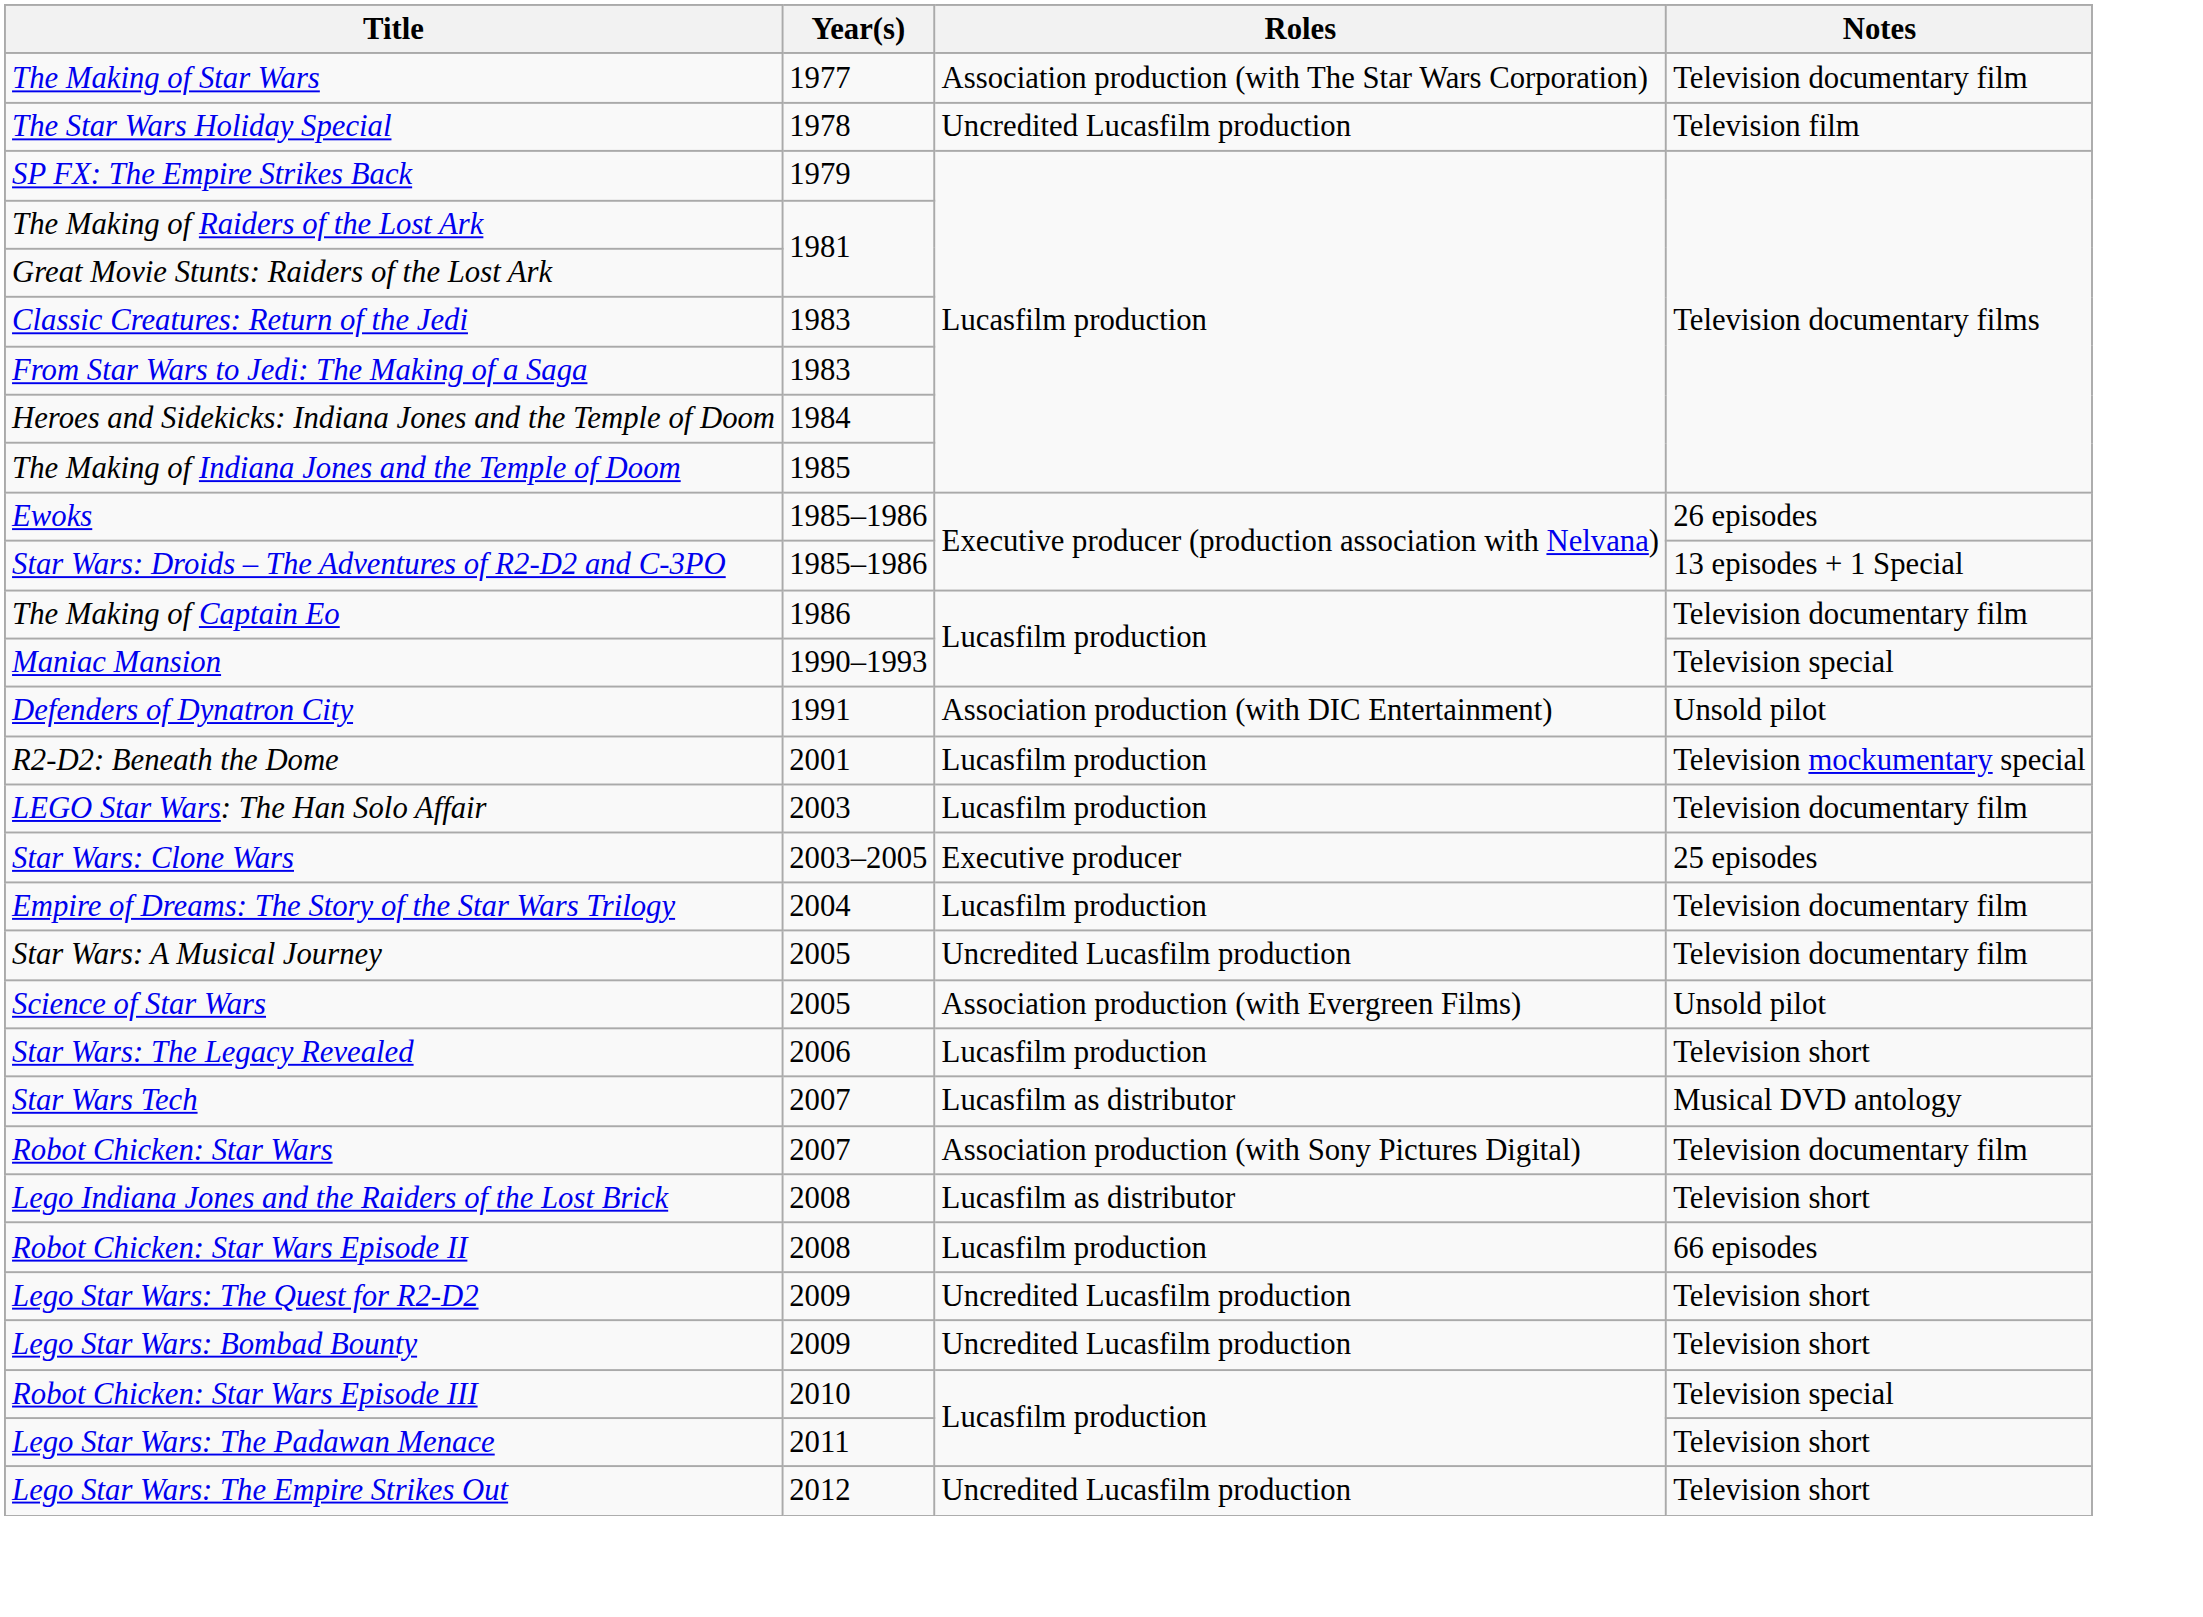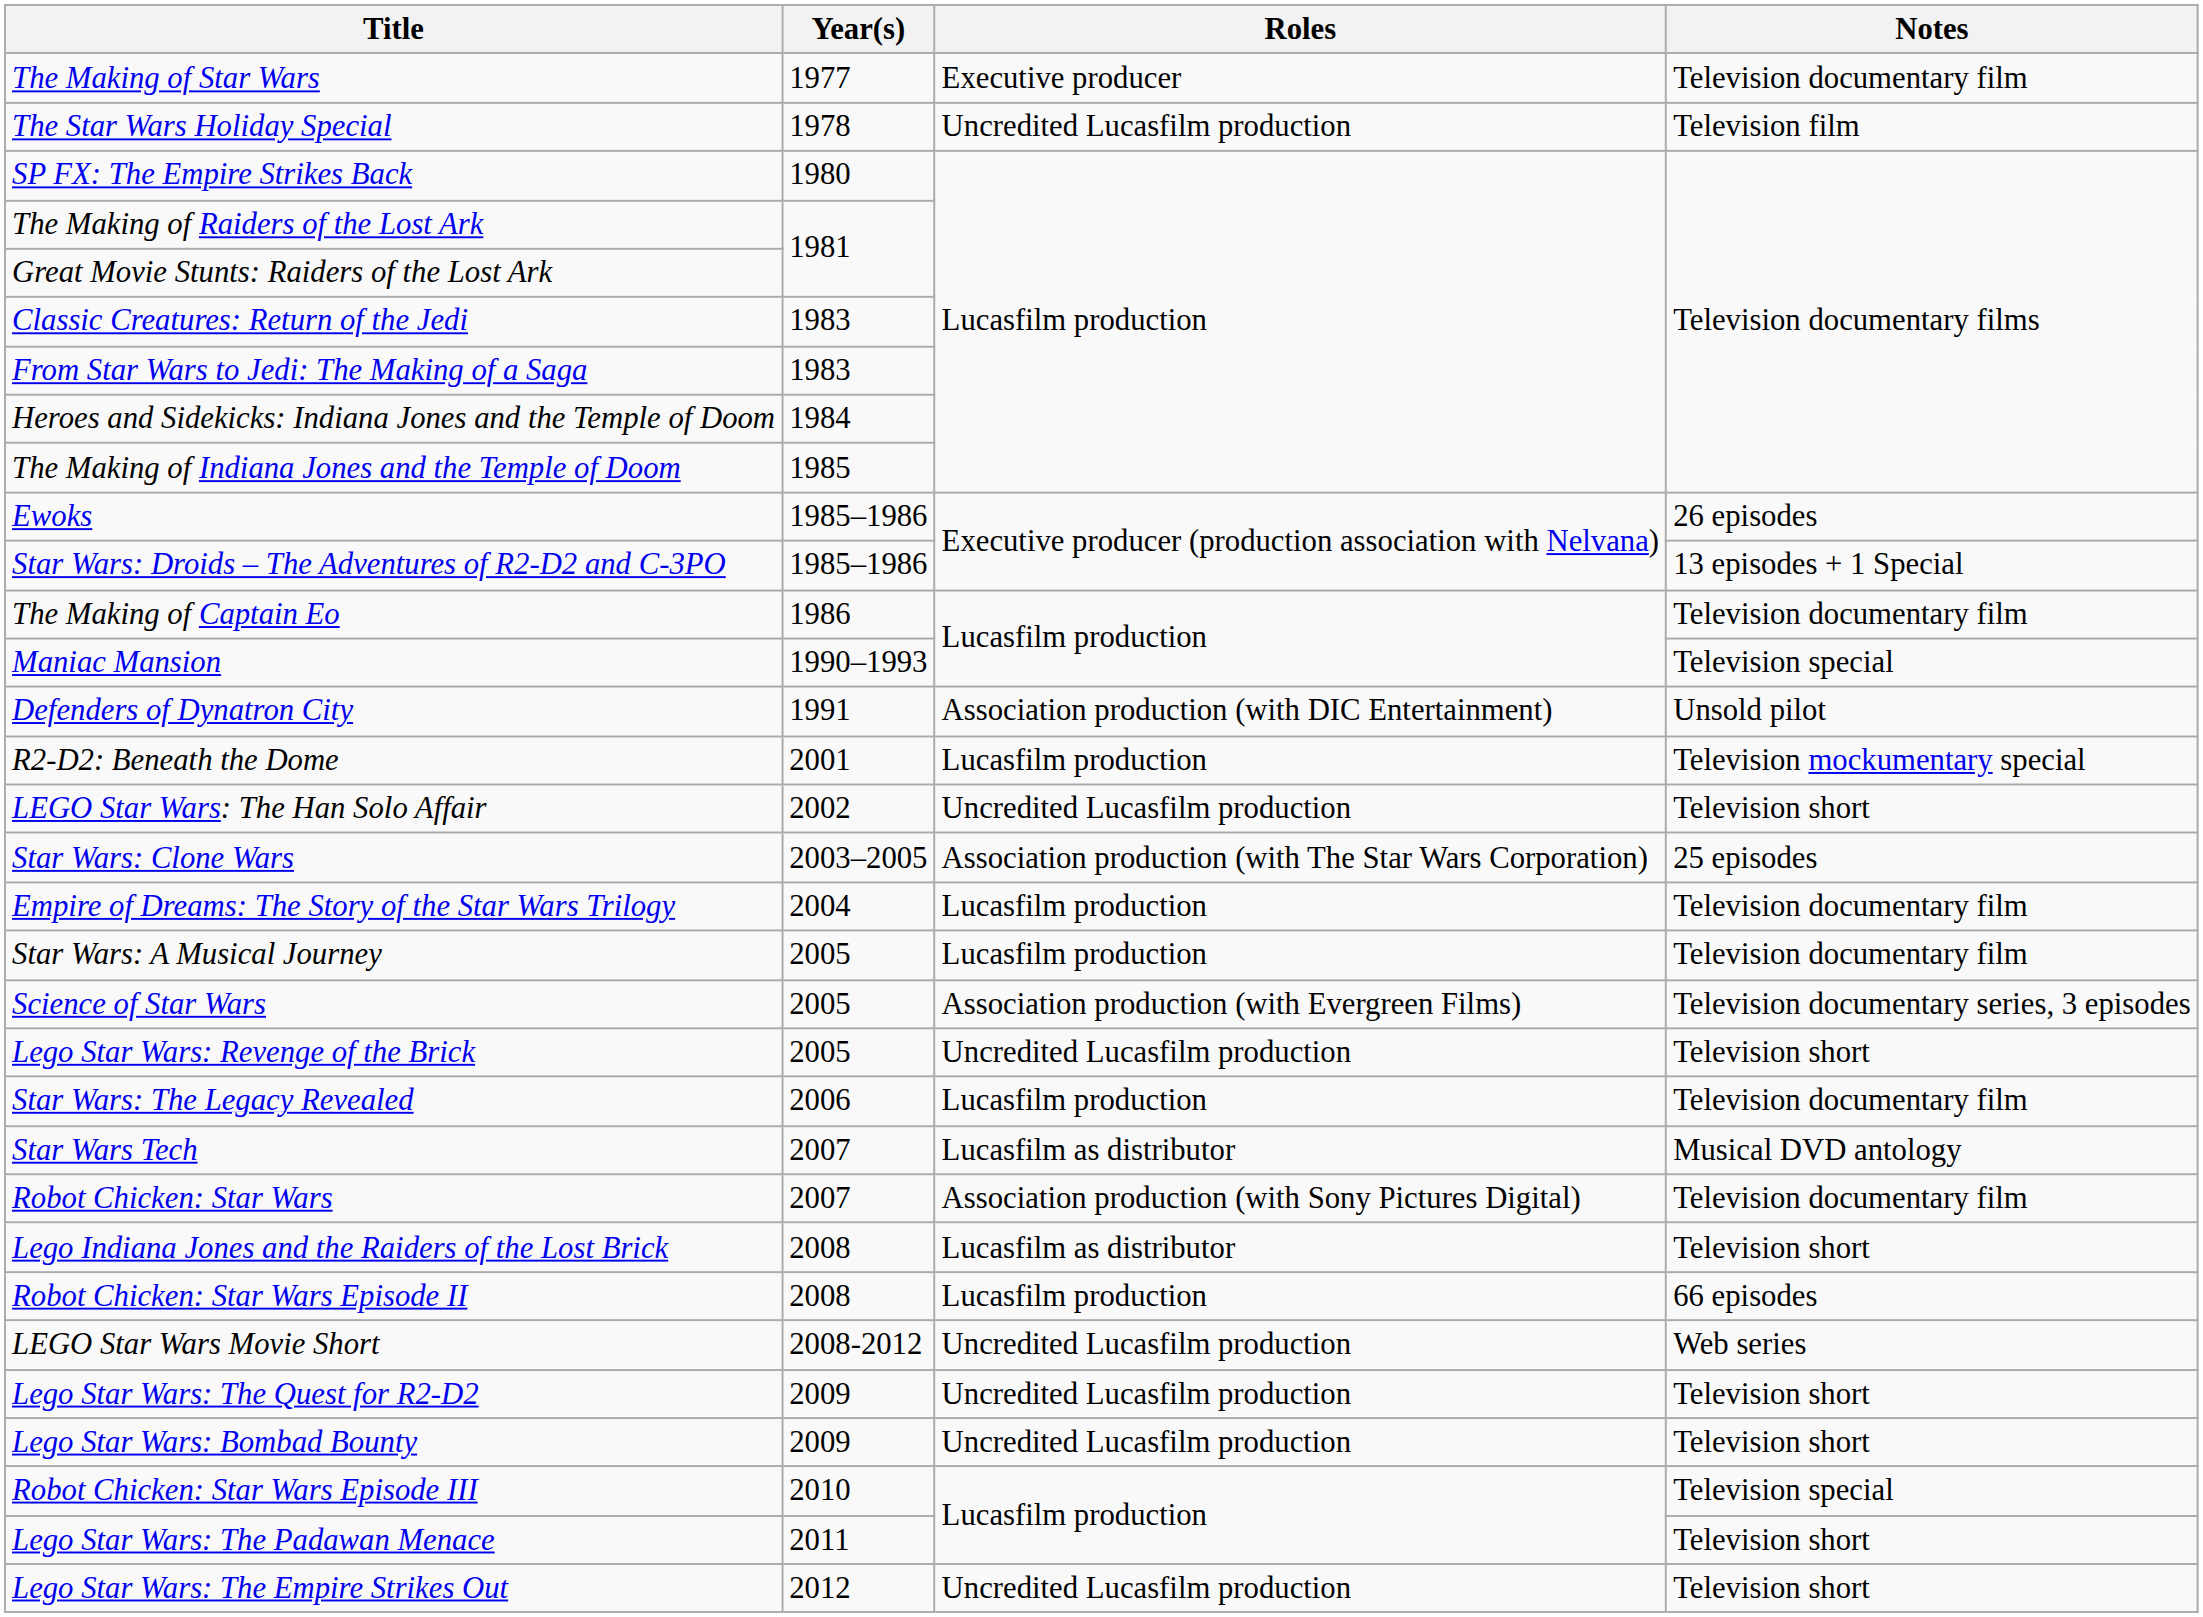The Making of Star Wars | Roles: Association production (with The Star Wars Corporation) -> Executive producer
SP FX: The Empire Strikes Back | Year(s): 1979 -> 1980
LEGO Star Wars: The Han Solo Affair | Year(s): 2003 -> 2002
LEGO Star Wars: The Han Solo Affair | Roles: Lucasfilm production -> Uncredited Lucasfilm production
LEGO Star Wars: The Han Solo Affair | Notes: Television documentary film -> Television short
Star Wars: Clone Wars | Roles: Executive producer -> Association production (with The Star Wars Corporation)
Star Wars: A Musical Journey | Roles: Uncredited Lucasfilm production -> Lucasfilm production
Science of Star Wars | Notes: Unsold pilot -> Television documentary series, 3 episodes
+ row: Lego Star Wars: Revenge of the Brick | 2005 | Uncredited Lucasfilm production | Television short
Star Wars: The Legacy Revealed | Notes: Television short -> Television documentary film
+ row: LEGO Star Wars Movie Short | 2008-2012 | Uncredited Lucasfilm production | Web series
